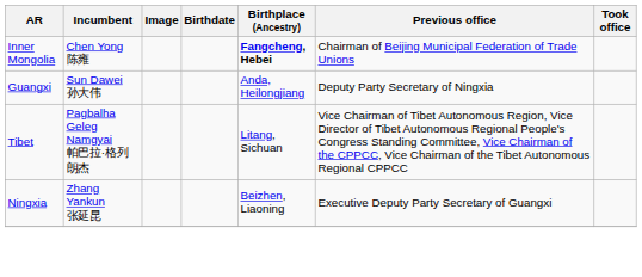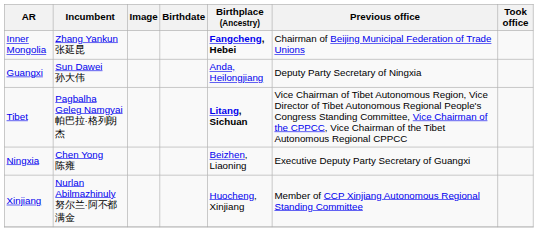Inner Mongolia | Incumbent: Chen Yong 陈雍 -> Zhang Yankun 张延昆
Tibet | Birthplace (Ancestry): normal -> bold
Ningxia | Incumbent: Zhang Yankun 张延昆 -> Chen Yong 陈雍
+ row: Xinjiang | Nurlan Abilmazhinuly 努尔兰·阿不都满金 | Huocheng, Xinjiang | Member of CCP Xinjiang Autonomous Regional Standing Committee
